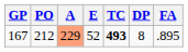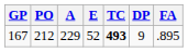167 | A: lightsalmon background -> no background
167 | DP: 8 -> 9
